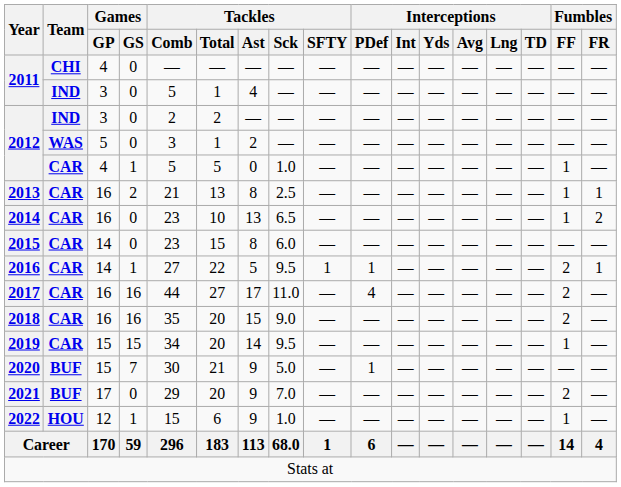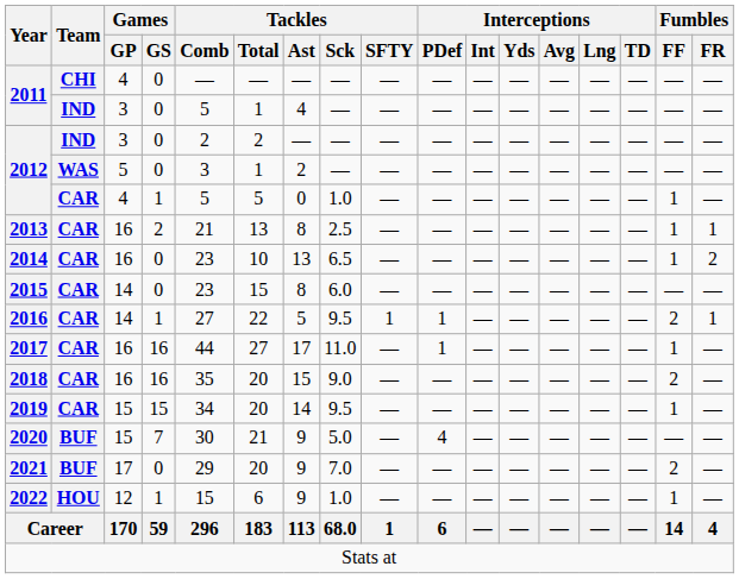2017 | Interceptions / PDef: 4 -> 1
2017 | Fumbles / FF: 2 -> 1
2020 | Interceptions / PDef: 1 -> 4
